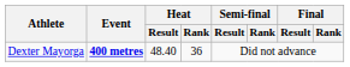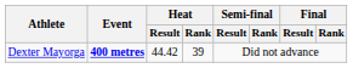Dexter Mayorga | Heat / Result: 48.40 -> 44.42
Dexter Mayorga | Heat / Rank: 36 -> 39
